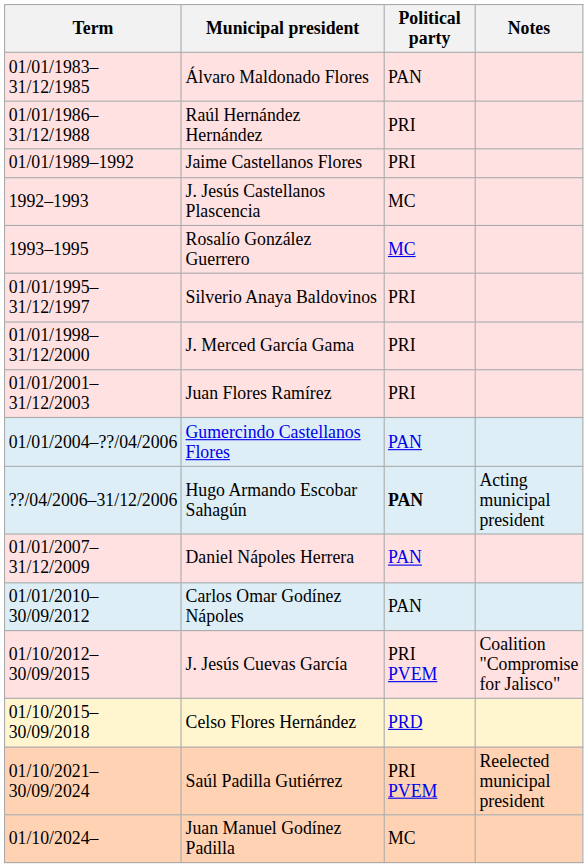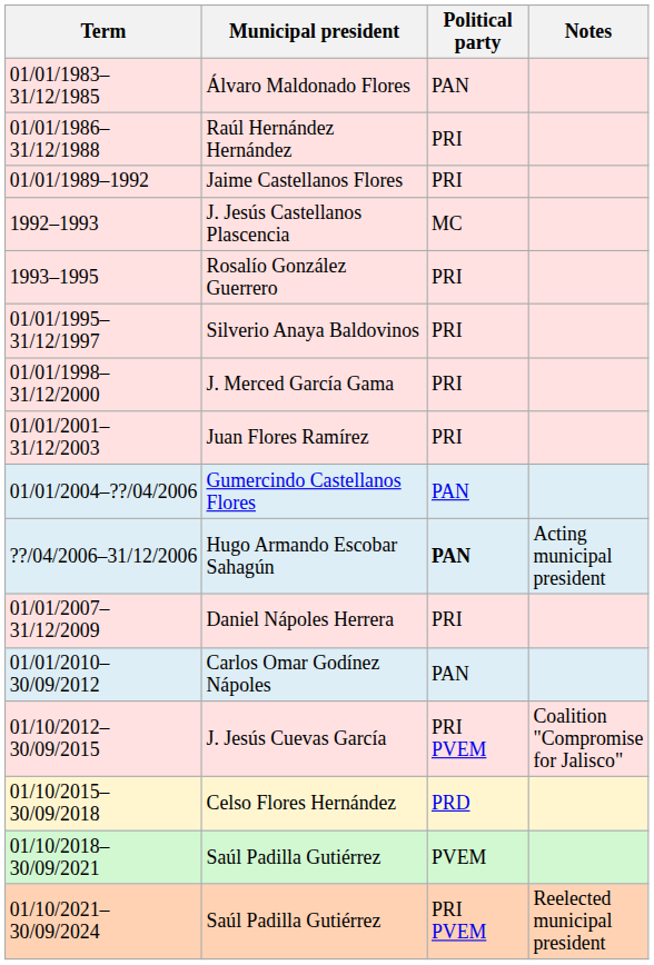Rosalío González Guerrero | Political party: MC -> PRI
Daniel Nápoles Herrera | Political party: PAN -> PRI
+ row: 01/10/2018–30/09/2021 | Saúl Padilla Gutiérrez | PVEM
- row: 01/10/2024– | Juan Manuel Godínez Padilla | MC
